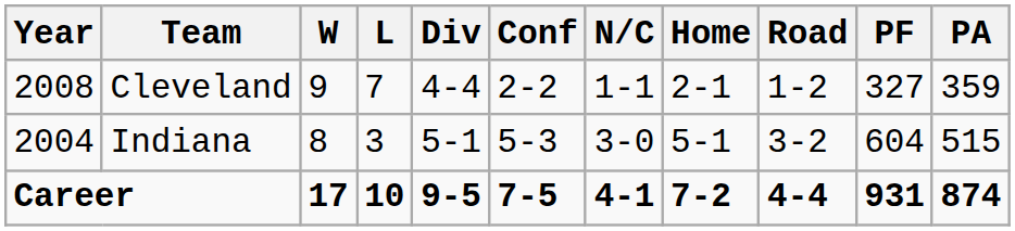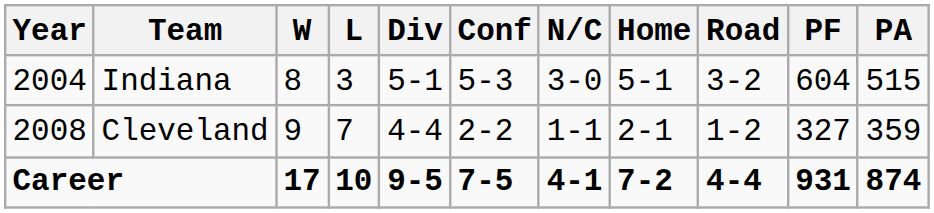rows swapped: Indiana <-> Cleveland
